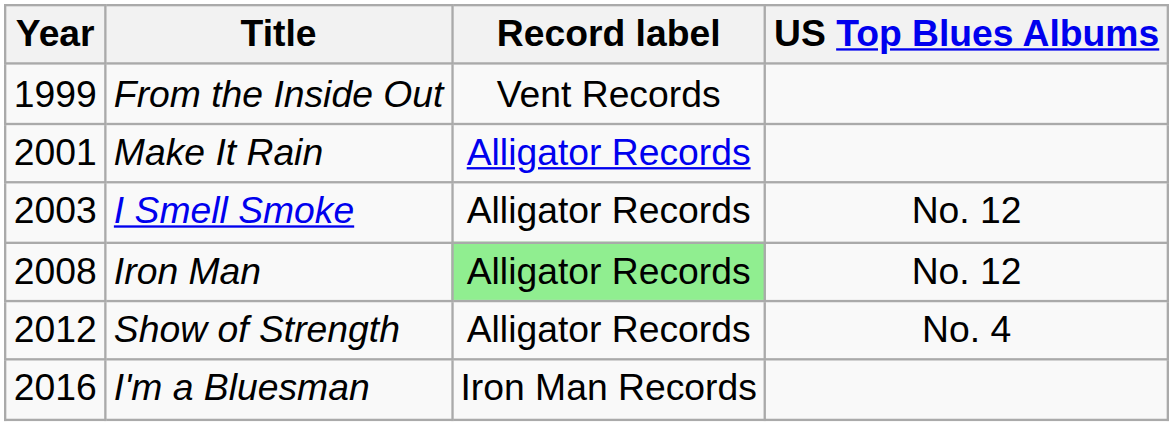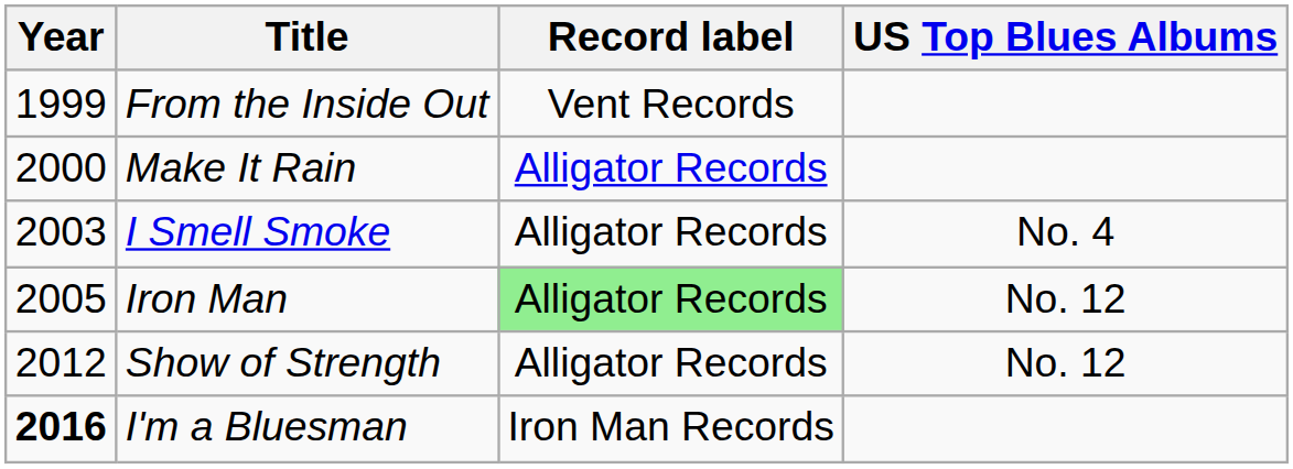Make It Rain | Year: 2001 -> 2000
I Smell Smoke | US Top Blues Albums: No. 12 -> No. 4
Iron Man | Year: 2008 -> 2005
Show of Strength | US Top Blues Albums: No. 4 -> No. 12
I'm a Bluesman | Year: normal -> bold
